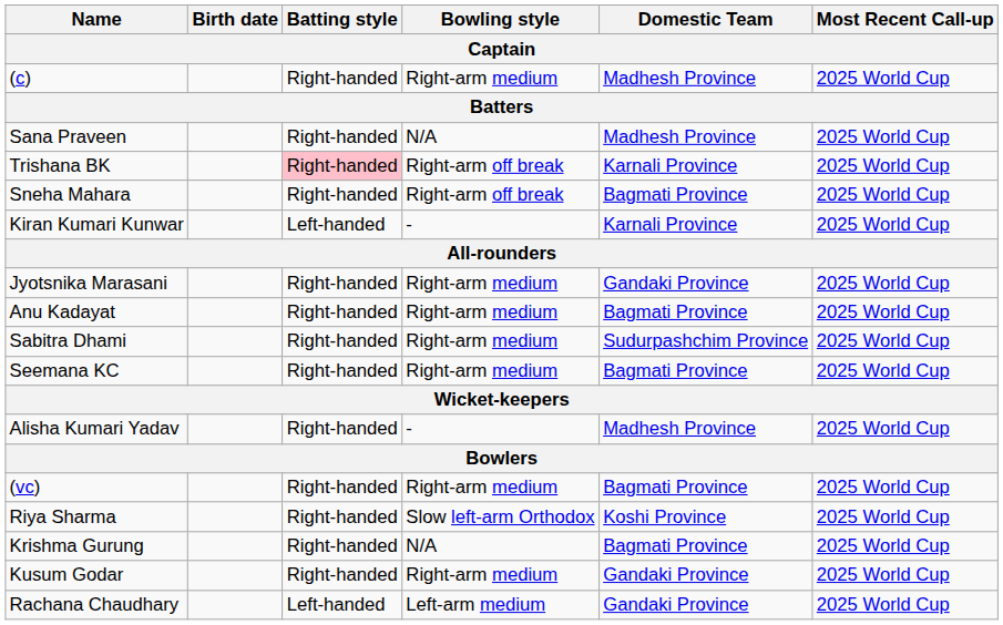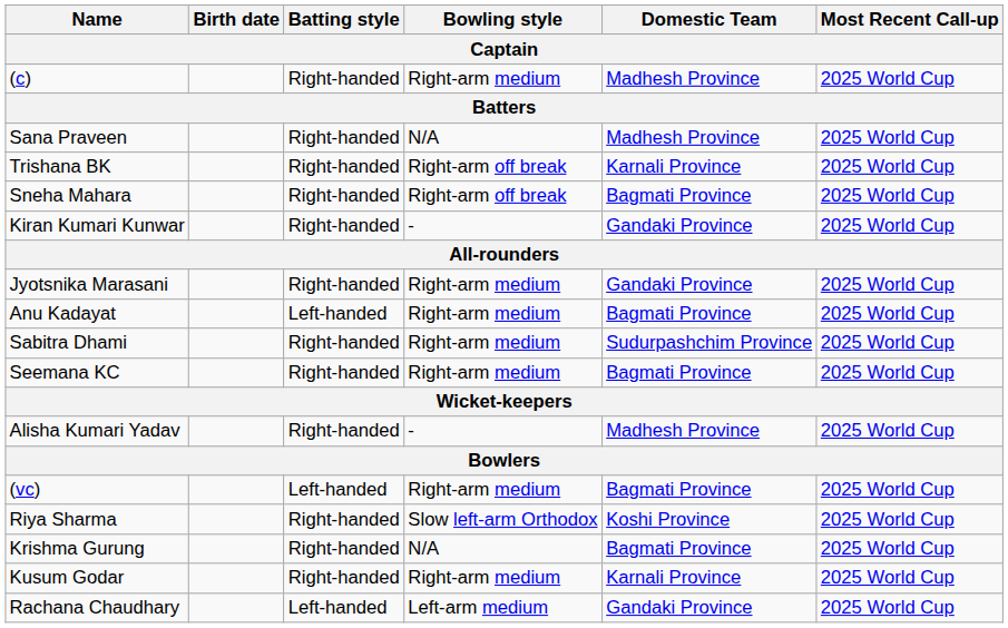Trishana BK | Batting style: pink background -> no background
Kiran Kumari Kunwar | Batting style: Left-handed -> Right-handed
Kiran Kumari Kunwar | Domestic Team: Karnali Province -> Gandaki Province
Anu Kadayat | Batting style: Right-handed -> Left-handed
(vc) | Batting style: Right-handed -> Left-handed
Kusum Godar | Domestic Team: Gandaki Province -> Karnali Province
